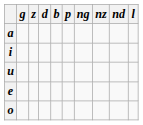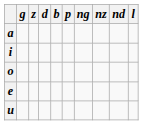rows swapped: u <-> o
